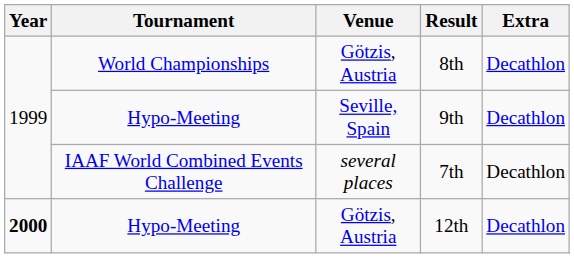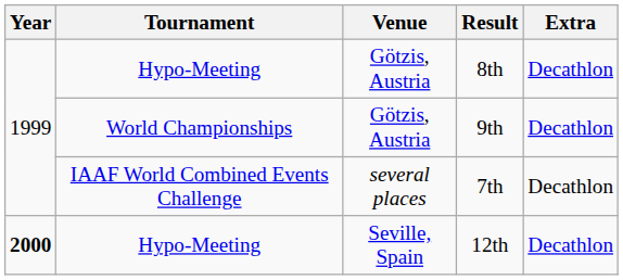8th | Tournament: World Championships -> Hypo-Meeting
9th | Tournament: Hypo-Meeting -> World Championships
9th | Venue: Seville, Spain -> Götzis, Austria
12th | Venue: Götzis, Austria -> Seville, Spain
